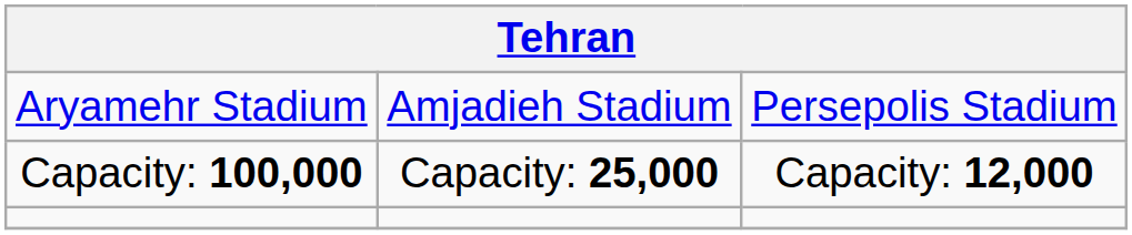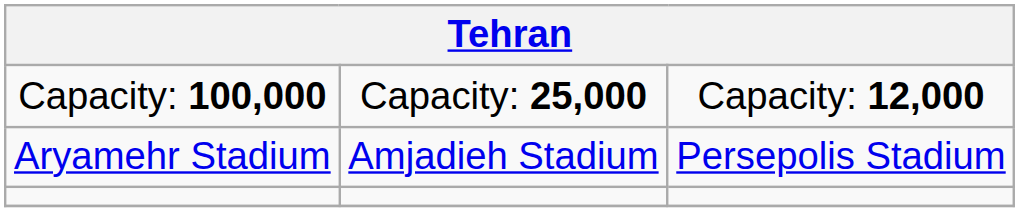rows swapped: Aryamehr Stadium <-> Capacity: 100,000
